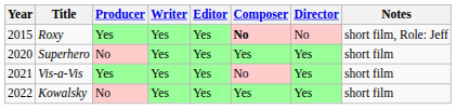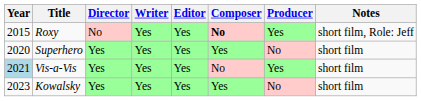columns swapped: Director <-> Producer
Vis-a-Vis | Year: no background -> lightblue background
Kowalsky | Year: 2022 -> 2023
